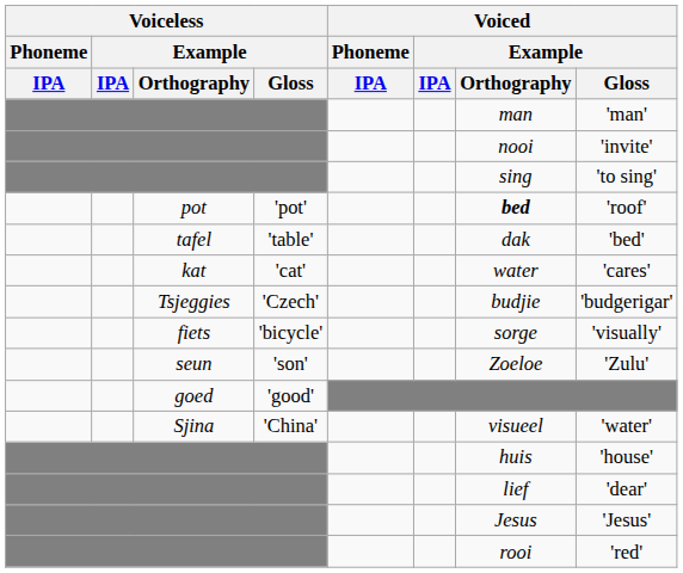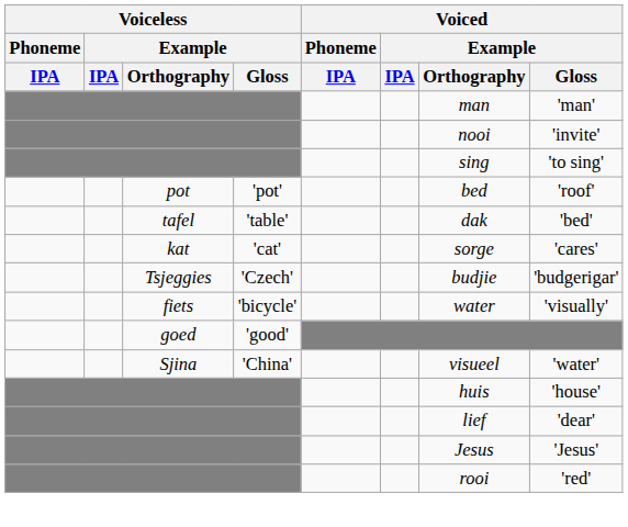pot | Voiced / Example / Orthography: bold -> normal
kat | Voiced / Example / Orthography: water -> sorge
fiets | Voiced / Example / Orthography: sorge -> water
- row: seun | 'son' | Zoeloe | 'Zulu'
